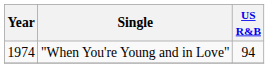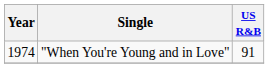"When You're Young and in Love" | US R&B: 94 -> 91
